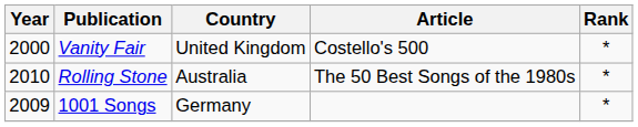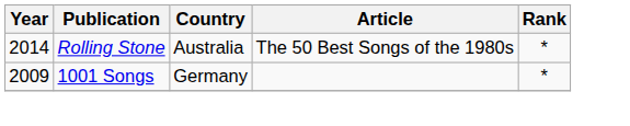- row: 2000 | Vanity Fair | United Kingdom | Costello's 500 | *
Rolling Stone | Year: 2010 -> 2014
